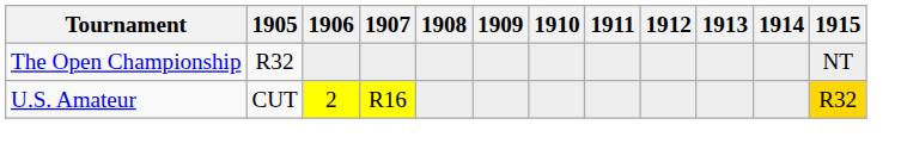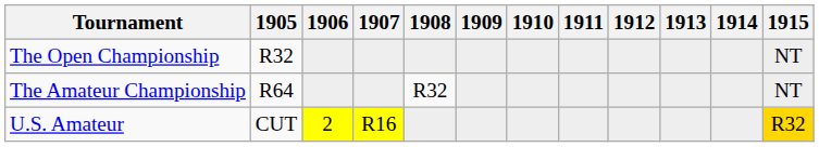+ row: The Amateur Championship | R64 | R32 | NT
